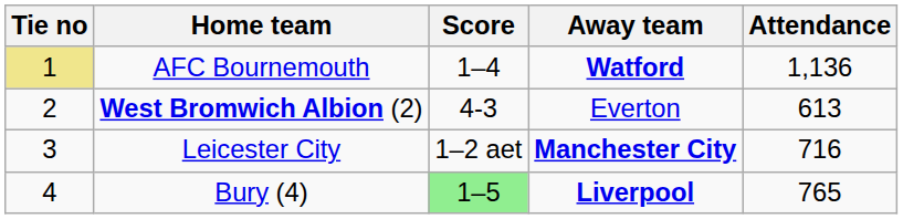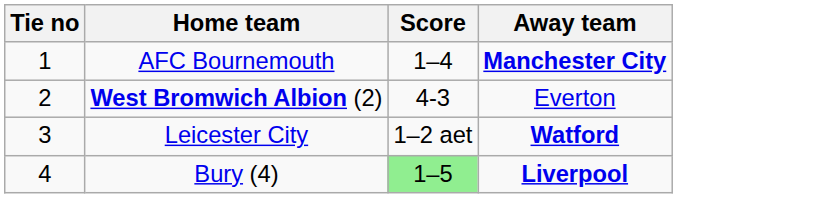- column: Attendance | 1,136 | 613 | 716 | 765
AFC Bournemouth | Tie no: khaki background -> no background
AFC Bournemouth | Away team: Watford -> Manchester City
Leicester City | Away team: Manchester City -> Watford
